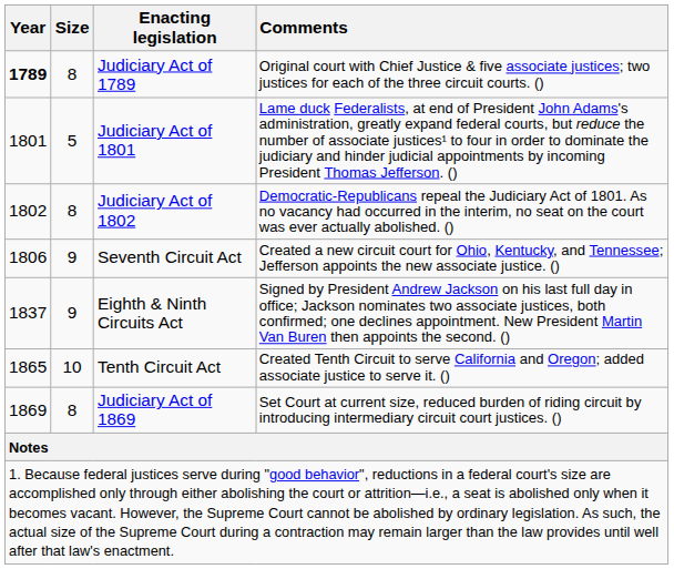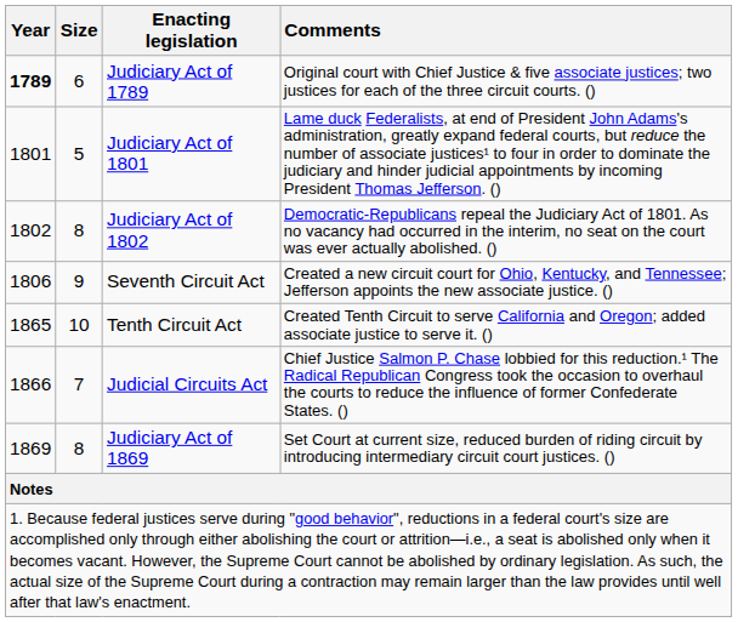Judiciary Act of 1789 | Size: 8 -> 6
- row: 1837 | 9 | Eighth & Ninth Circuits Act | Signed by President Andrew Jackson on his last full day in office; Jackson nominates two associate justices, both confirmed; one declines appointment. New President Martin Van Buren then appoints the second. ()
+ row: 1866 | 7 | Judicial Circuits Act | Chief Justice Salmon P. Chase lobbied for this reduction.¹ The Radical Republican Congress took the occasion to overhaul the courts to reduce the influence of former Confederate States. ()
